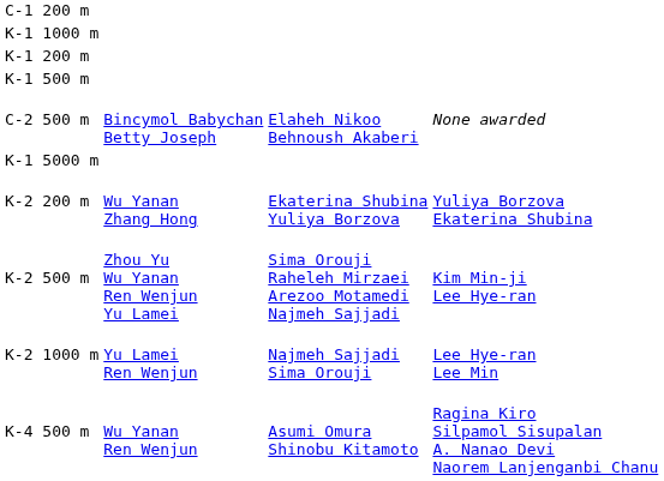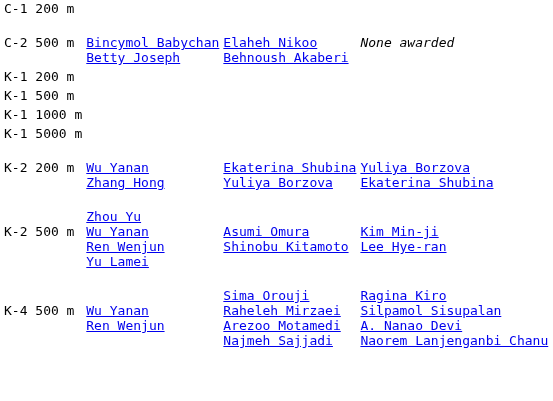rows swapped: C-2 500 m <-> K-1 1000 m
K-2 500 m | column 3: Sima Orouji Raheleh Mirzaei Arezoo Motamedi Najmeh Sajjadi -> Asumi Omura Shinobu Kitamoto
- row: K-2 1000 m | Yu Lamei Ren Wenjun | Najmeh Sajjadi Sima Orouji | Lee Hye-ran Lee Min
K-4 500 m | column 3: Asumi Omura Shinobu Kitamoto -> Sima Orouji Raheleh Mirzaei Arezoo Motamedi Najmeh Sajjadi
